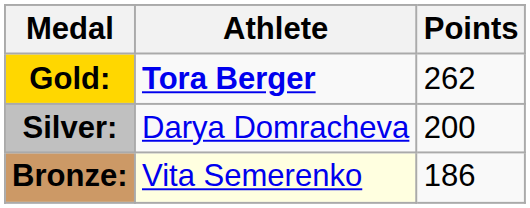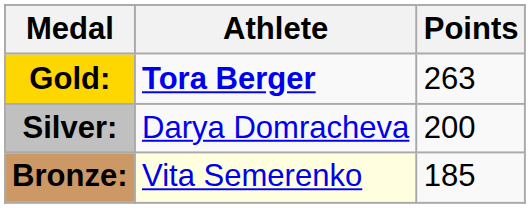Gold: | Points: 262 -> 263
Bronze: | Points: 186 -> 185
